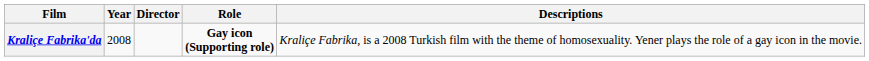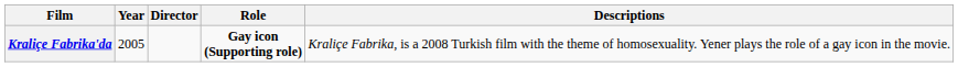Kraliçe Fabrika'da | Year: 2008 -> 2005
